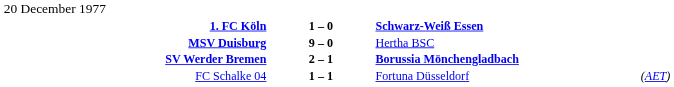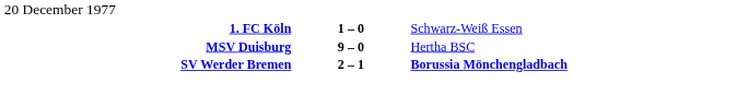1. FC Köln | column 3: bold -> normal
- row: FC Schalke 04 | 1 – 1 | Fortuna Düsseldorf | (AET)
